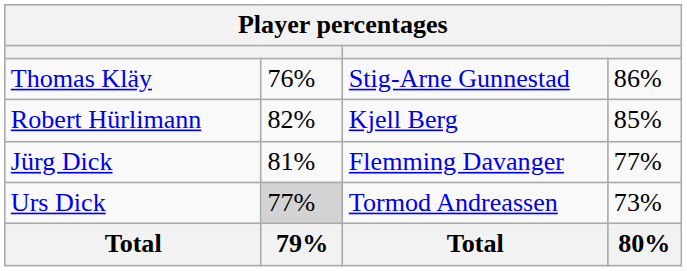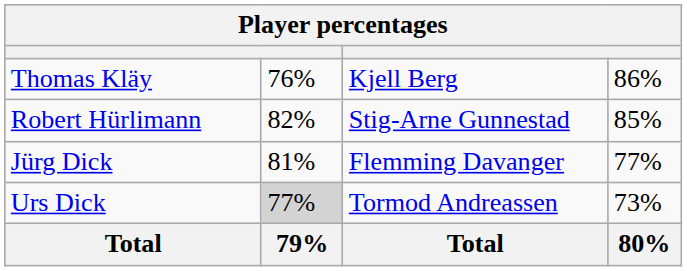Thomas Kläy | column 3: Stig-Arne Gunnestad -> Kjell Berg
Robert Hürlimann | column 3: Kjell Berg -> Stig-Arne Gunnestad
